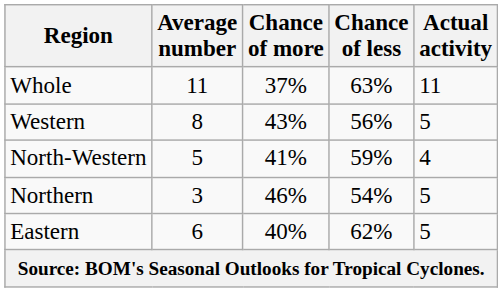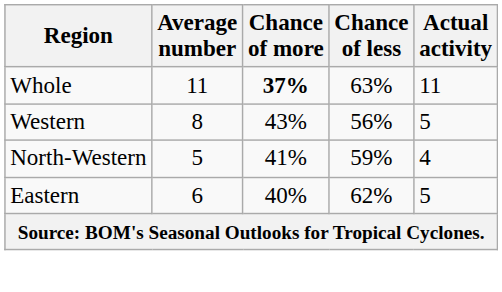Whole | Chance of more: normal -> bold
- row: Northern | 3 | 46% | 54% | 5
